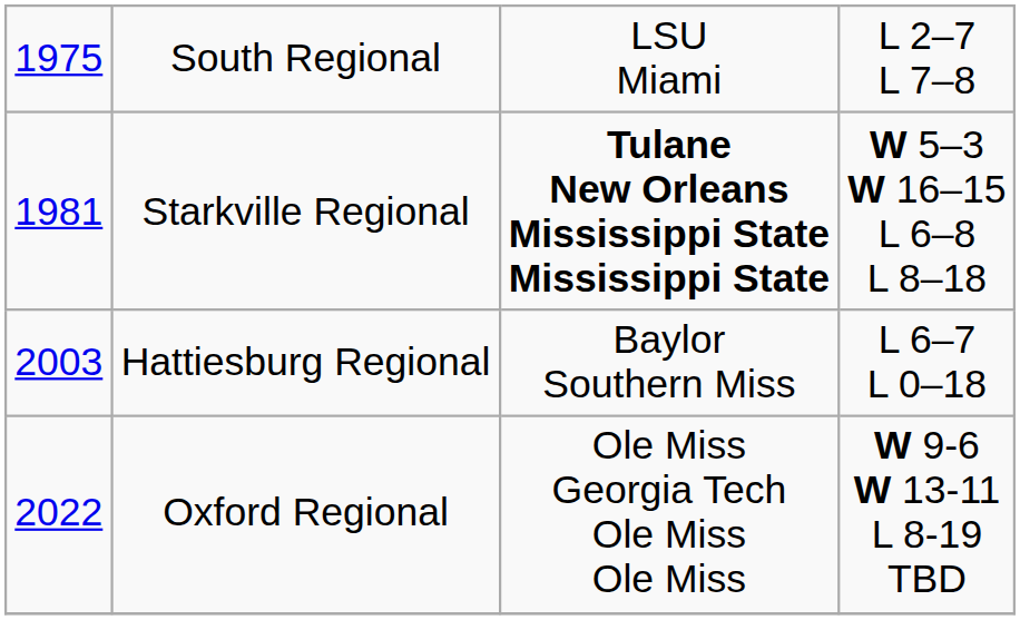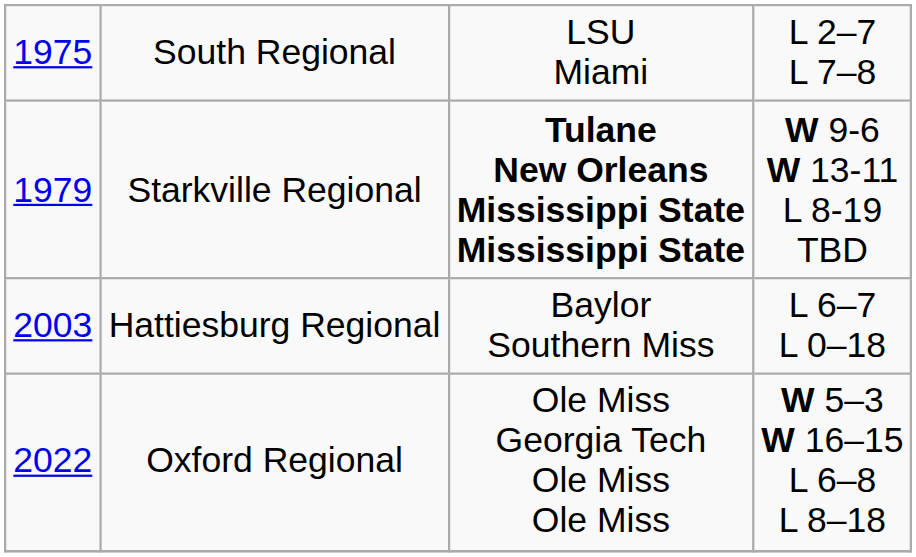Starkville Regional | column 1: 1981 -> 1979
Starkville Regional | column 4: W 5–3 W 16–15 L 6–8 L 8–18 -> W 9-6 W 13-11 L 8-19 TBD
Oxford Regional | column 4: W 9-6 W 13-11 L 8-19 TBD -> W 5–3 W 16–15 L 6–8 L 8–18
